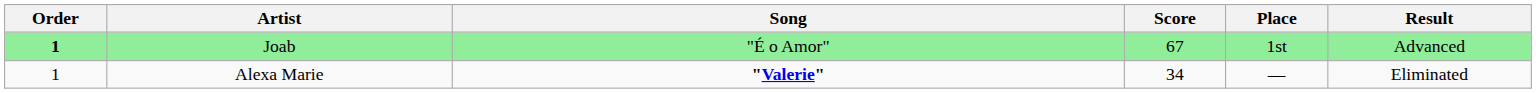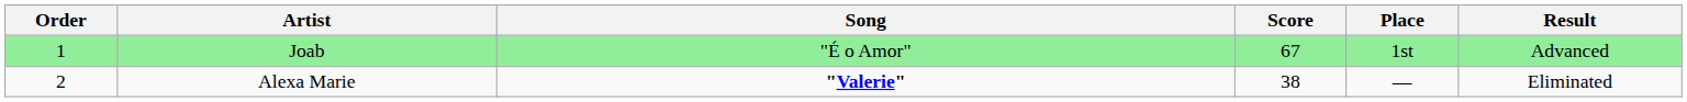Joab | Order: bold -> normal
Alexa Marie | Order: 1 -> 2
Alexa Marie | Score: 34 -> 38
